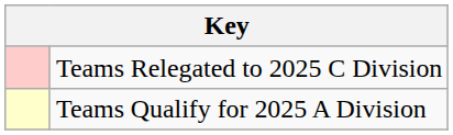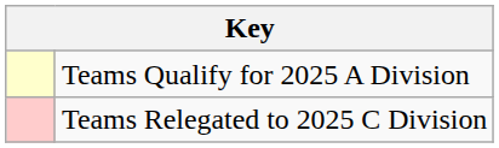rows swapped: Teams Qualify for 2025 A Division <-> Teams Relegated to 2025 C Division
